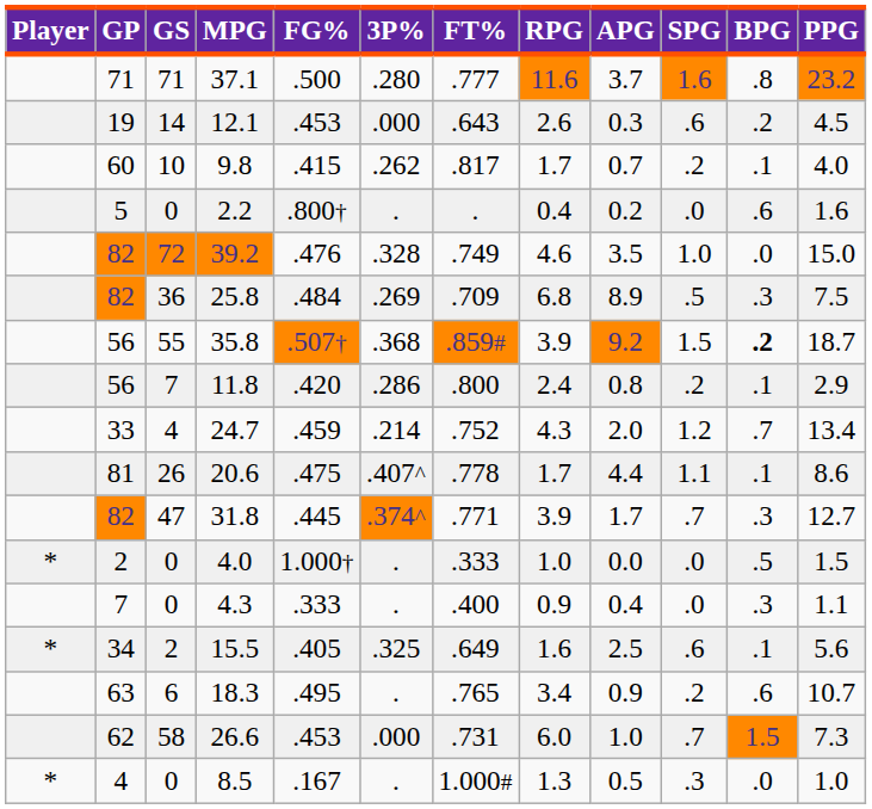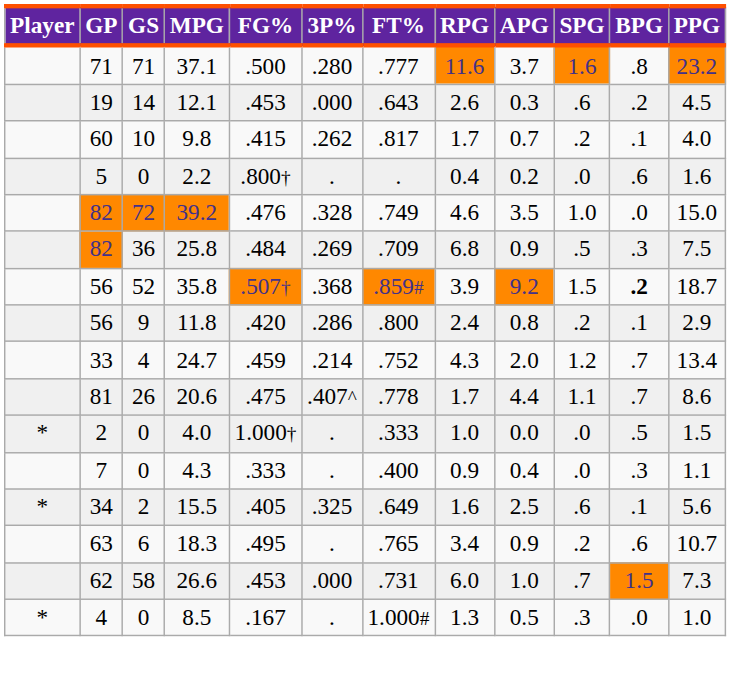25.8 | APG: 8.9 -> 0.9
35.8 | GS: 55 -> 52
11.8 | GS: 7 -> 9
20.6 | BPG: .1 -> .7
- row: 82 | 47 | 31.8 | .445 | .374^ | .771 | 3.9 | 1.7 | .7 | .3 | 12.7
